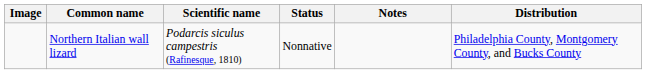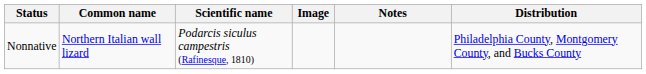columns swapped: Image <-> Status
